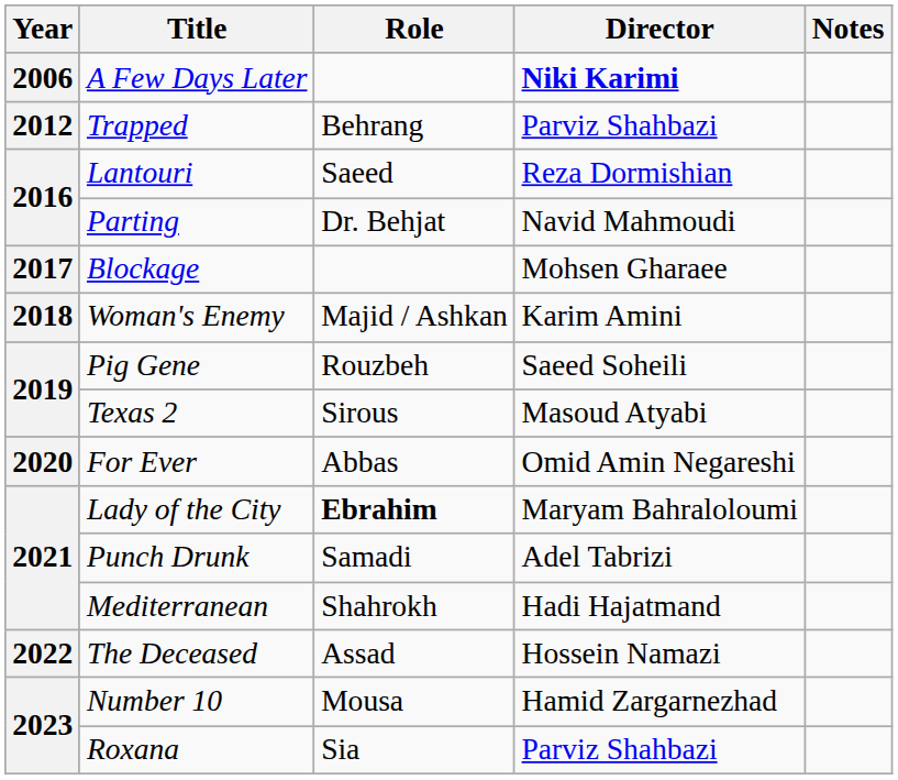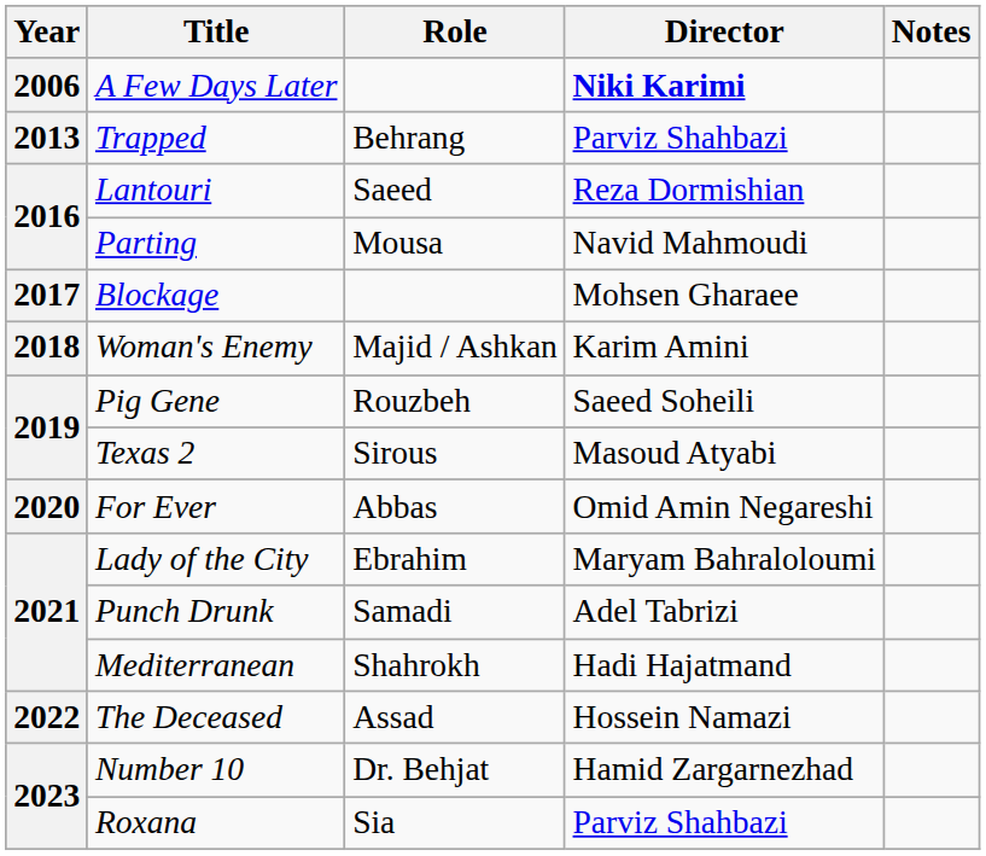Trapped | Year: 2012 -> 2013
Parting | Role: Dr. Behjat -> Mousa
Lady of the City | Role: bold -> normal
Number 10 | Role: Mousa -> Dr. Behjat
